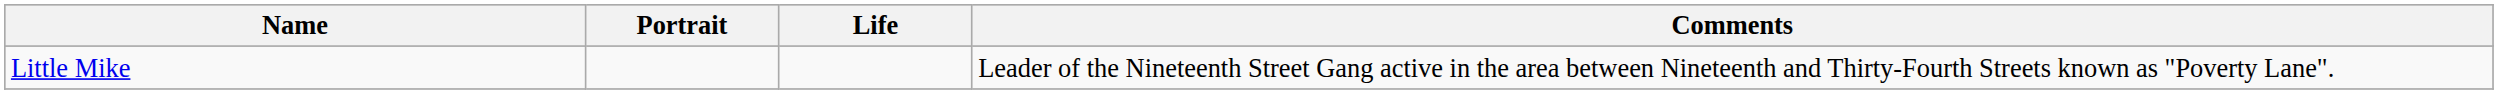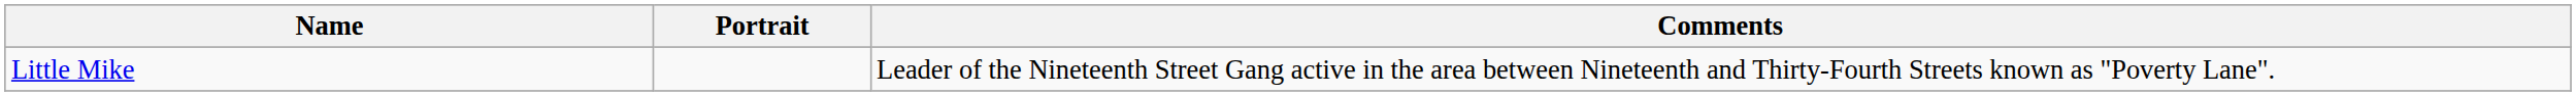- column: Life
